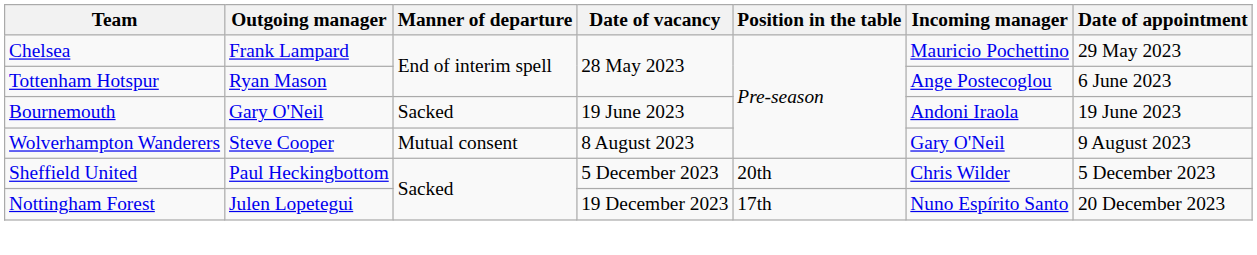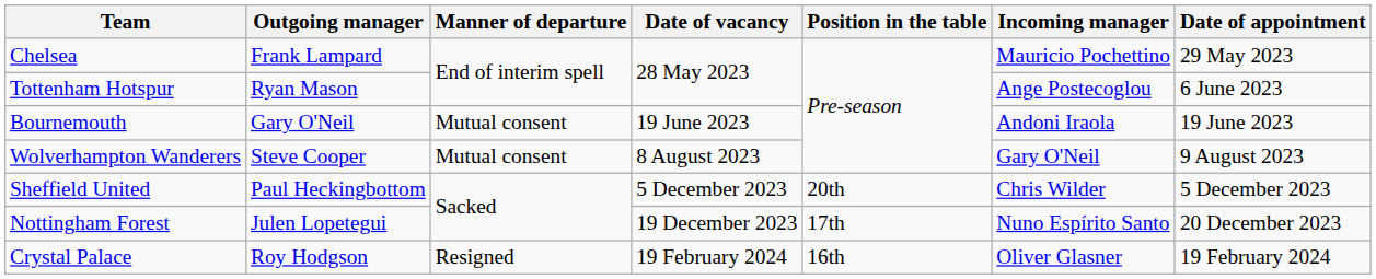Bournemouth | Manner of departure: Sacked -> Mutual consent
+ row: Crystal Palace | Roy Hodgson | Resigned | 19 February 2024 | 16th | Oliver Glasner | 19 February 2024
